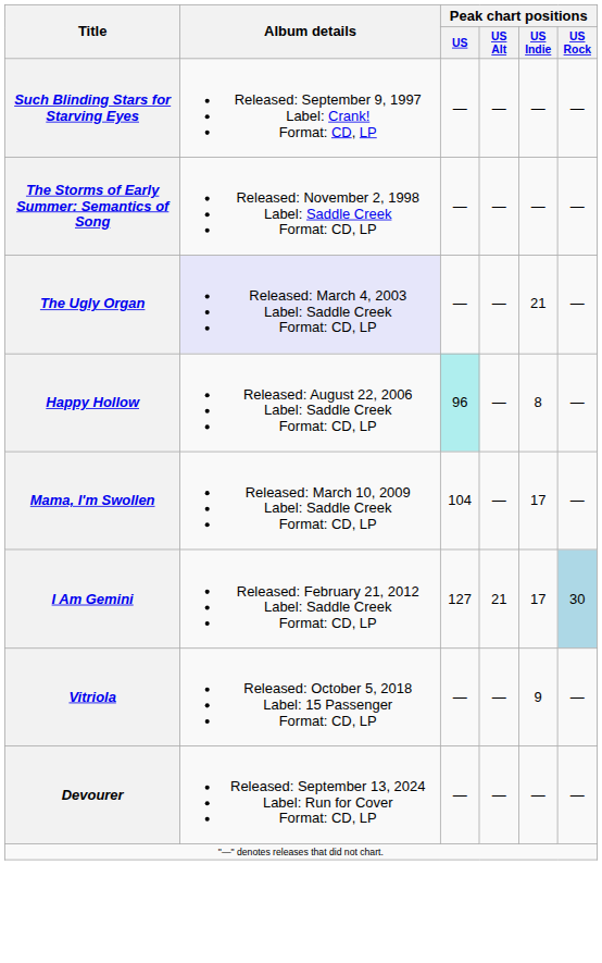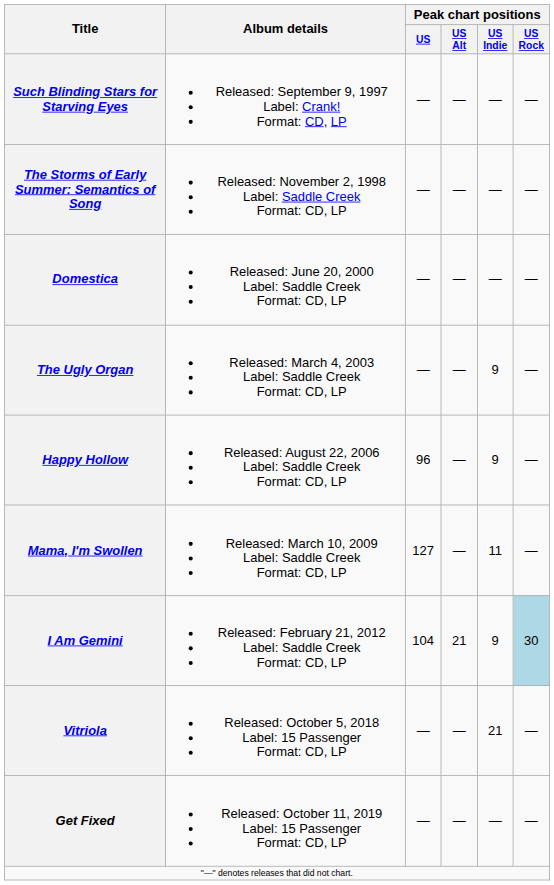+ row: Domestica | Released: June 20, 2000 Label: Saddle Creek Format: CD, LP | — | — | — | —
The Ugly Organ | Album details: lavender background -> no background
The Ugly Organ | Peak chart positions / US Indie: 21 -> 9
Happy Hollow | Peak chart positions / US: paleturquoise background -> no background
Happy Hollow | Peak chart positions / US Indie: 8 -> 9
Mama, I'm Swollen | Peak chart positions / US: 104 -> 127
Mama, I'm Swollen | Peak chart positions / US Indie: 17 -> 11
I Am Gemini | Peak chart positions / US: 127 -> 104
I Am Gemini | Peak chart positions / US Indie: 17 -> 9
Vitriola | Peak chart positions / US Indie: 9 -> 21
+ row: Get Fixed | Released: October 11, 2019 Label: 15 Passenger Format: CD, LP | — | — | — | —
- row: Devourer | Released: September 13, 2024 Label: Run for Cover Format: CD, LP | — | — | — | —
